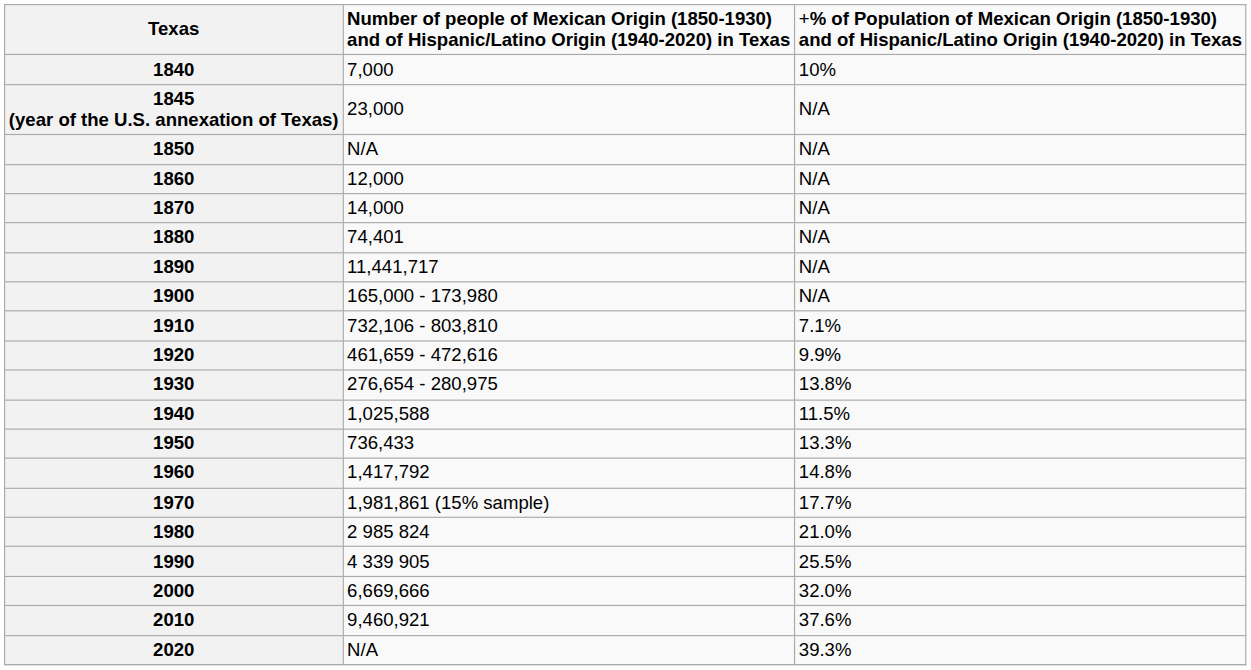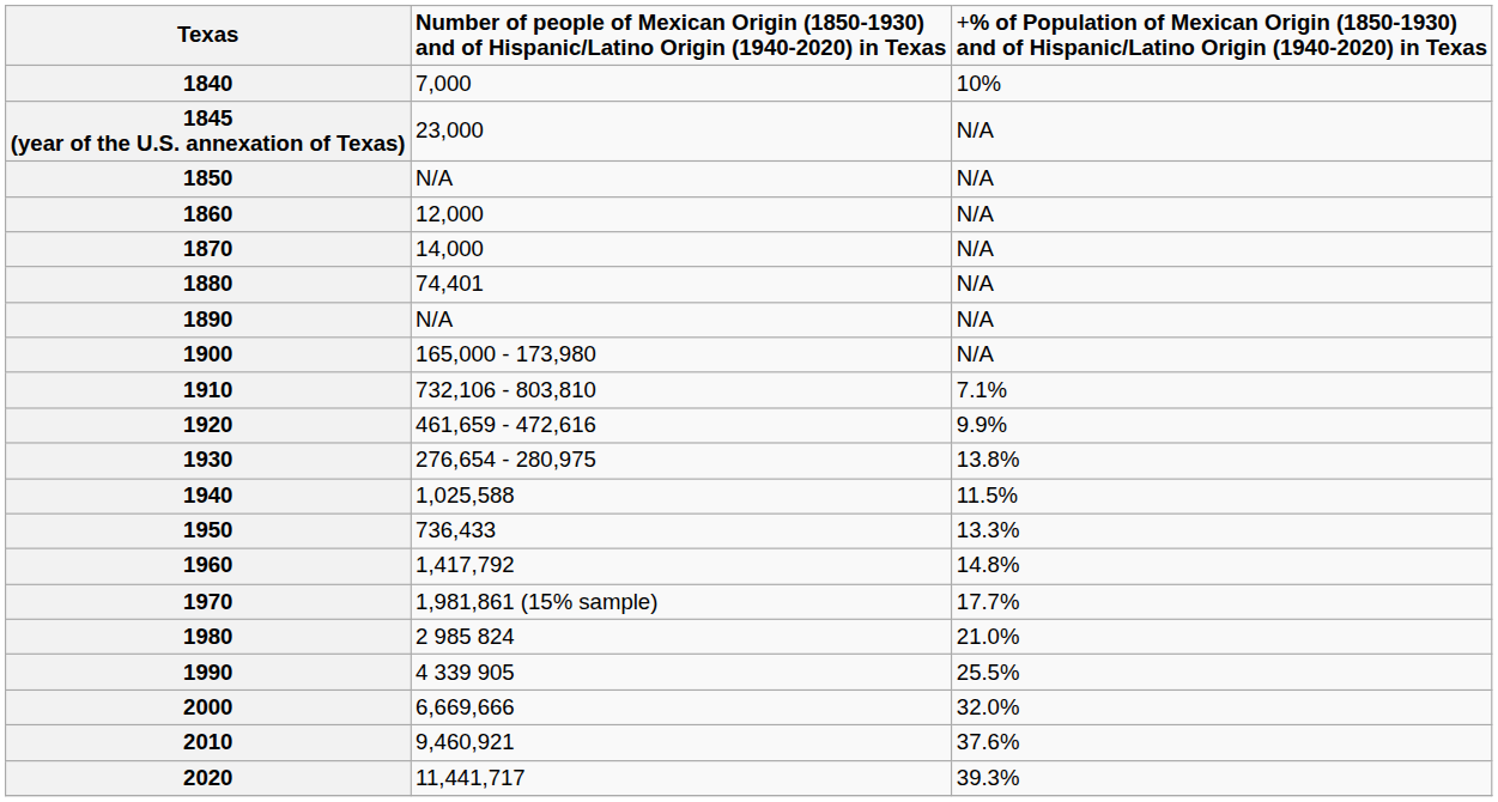1890 | column 2: 11,441,717 -> N/A
2020 | column 2: N/A -> 11,441,717
